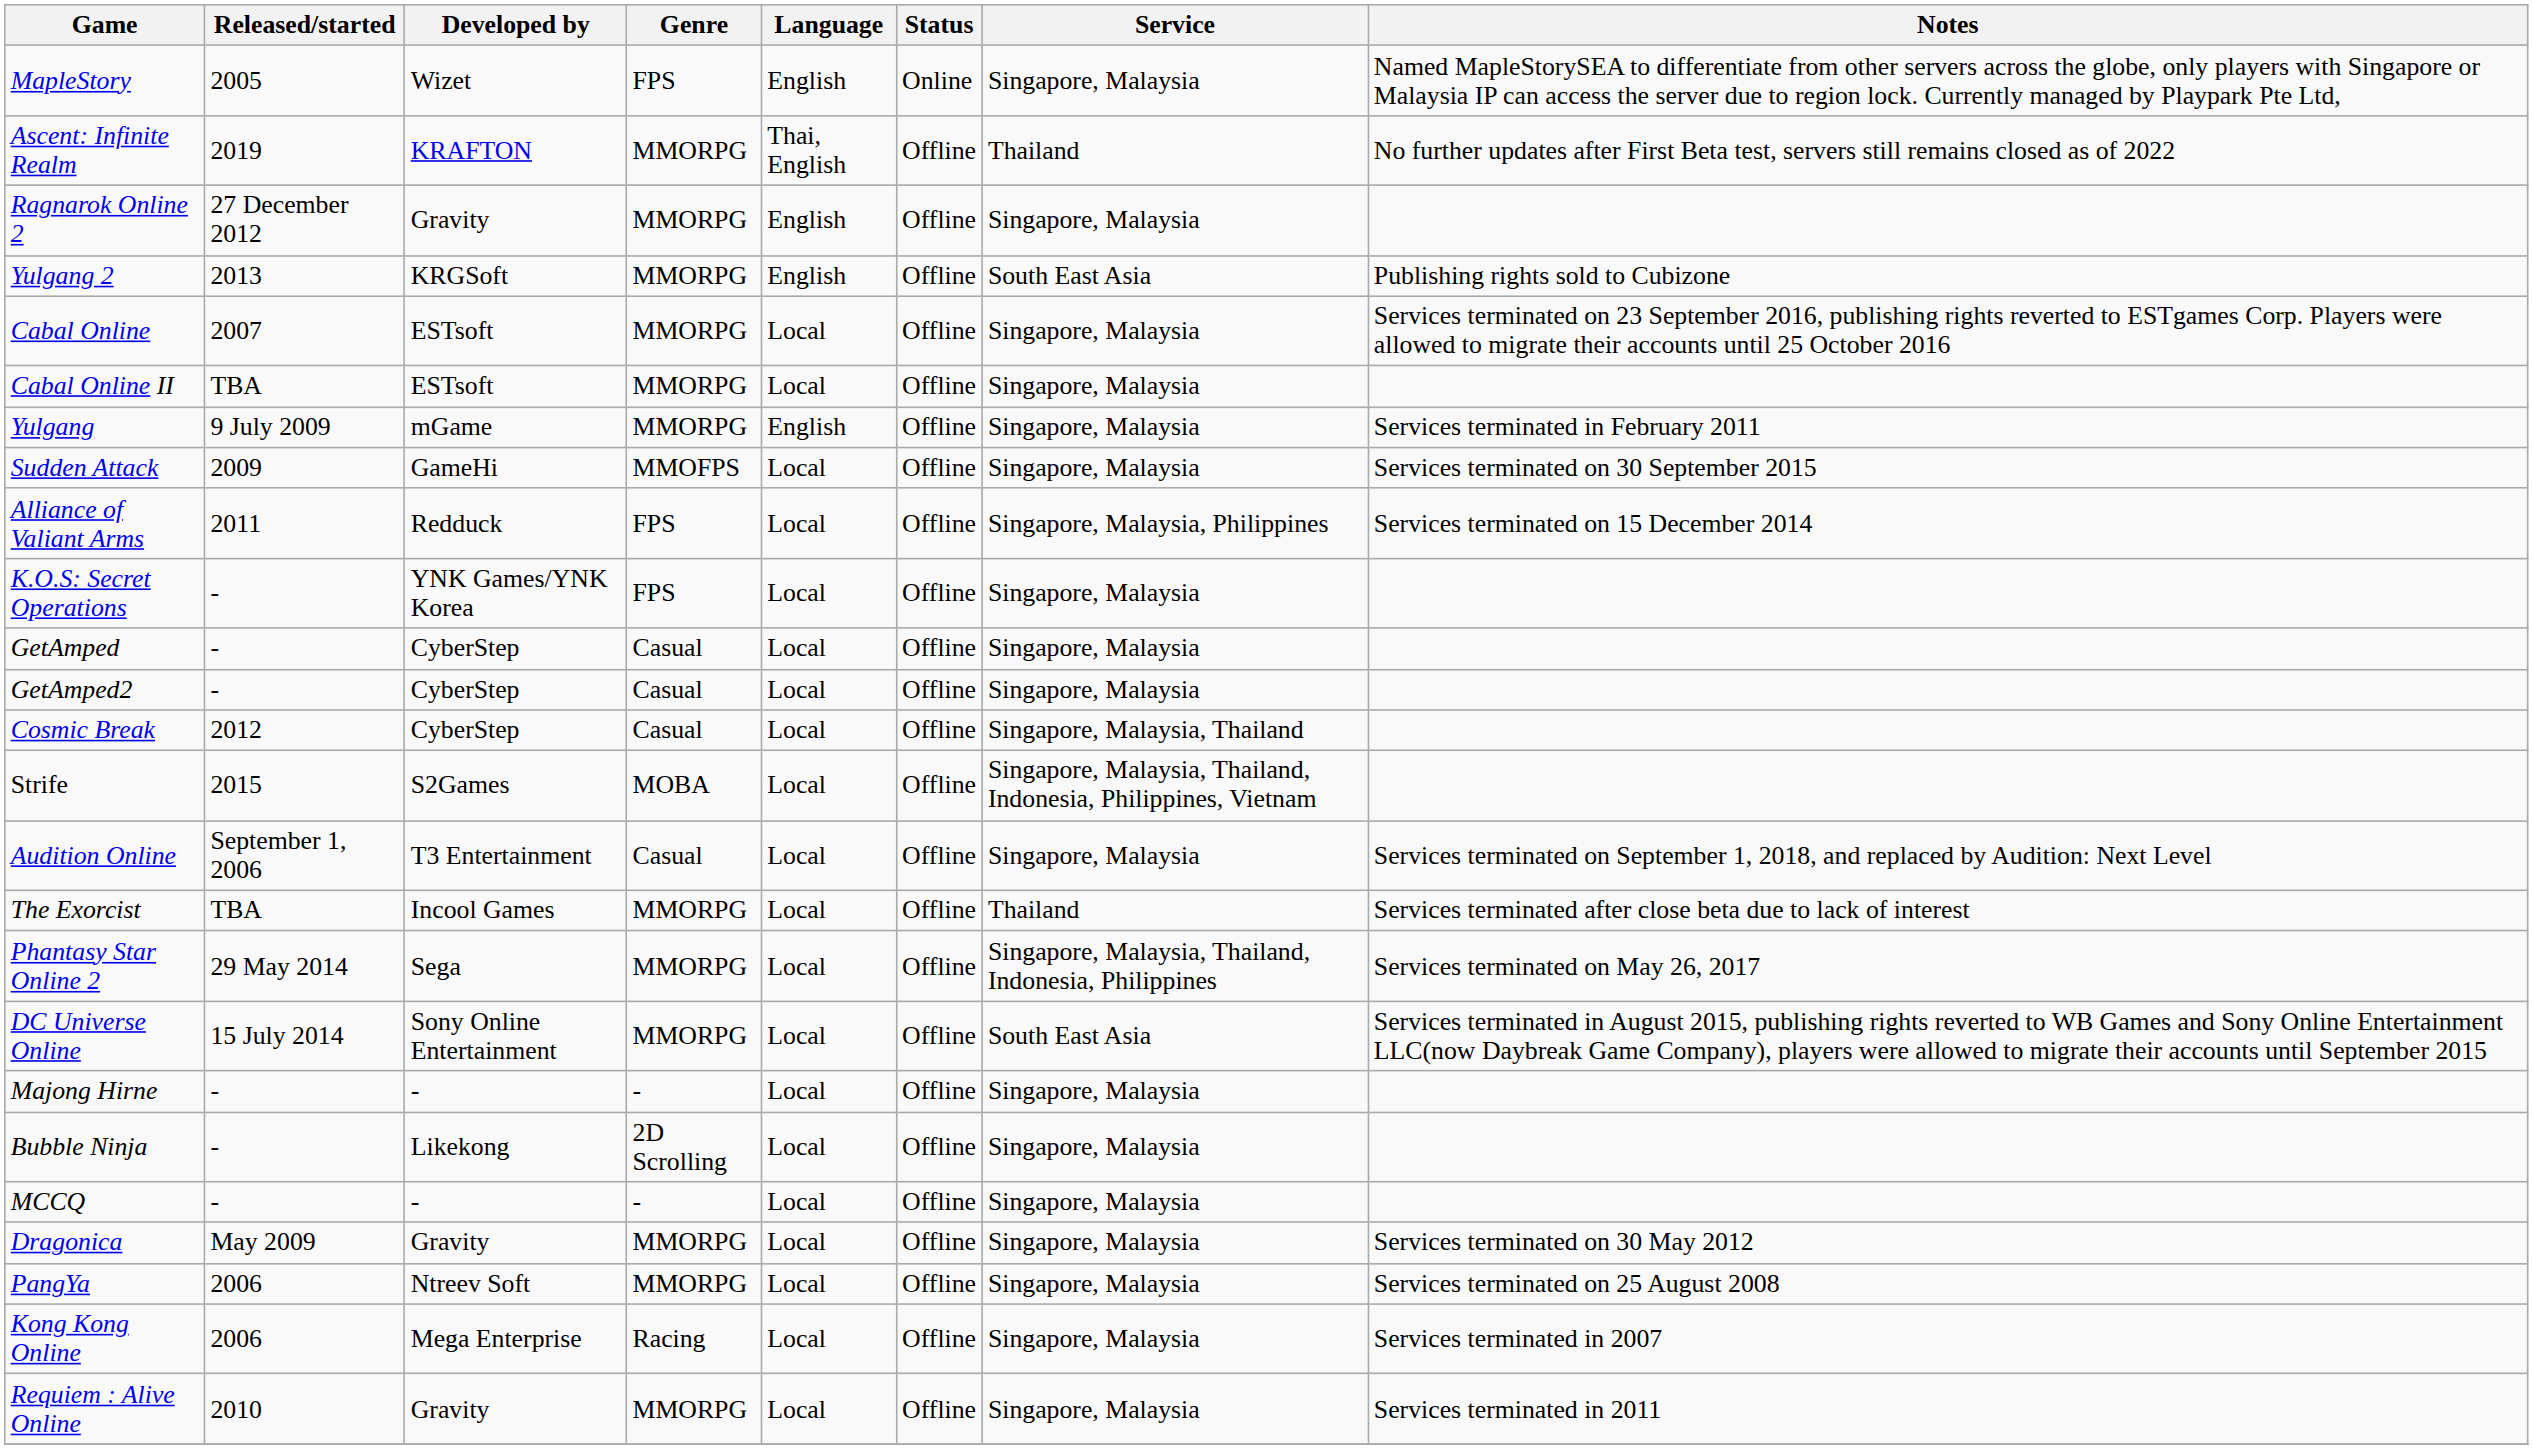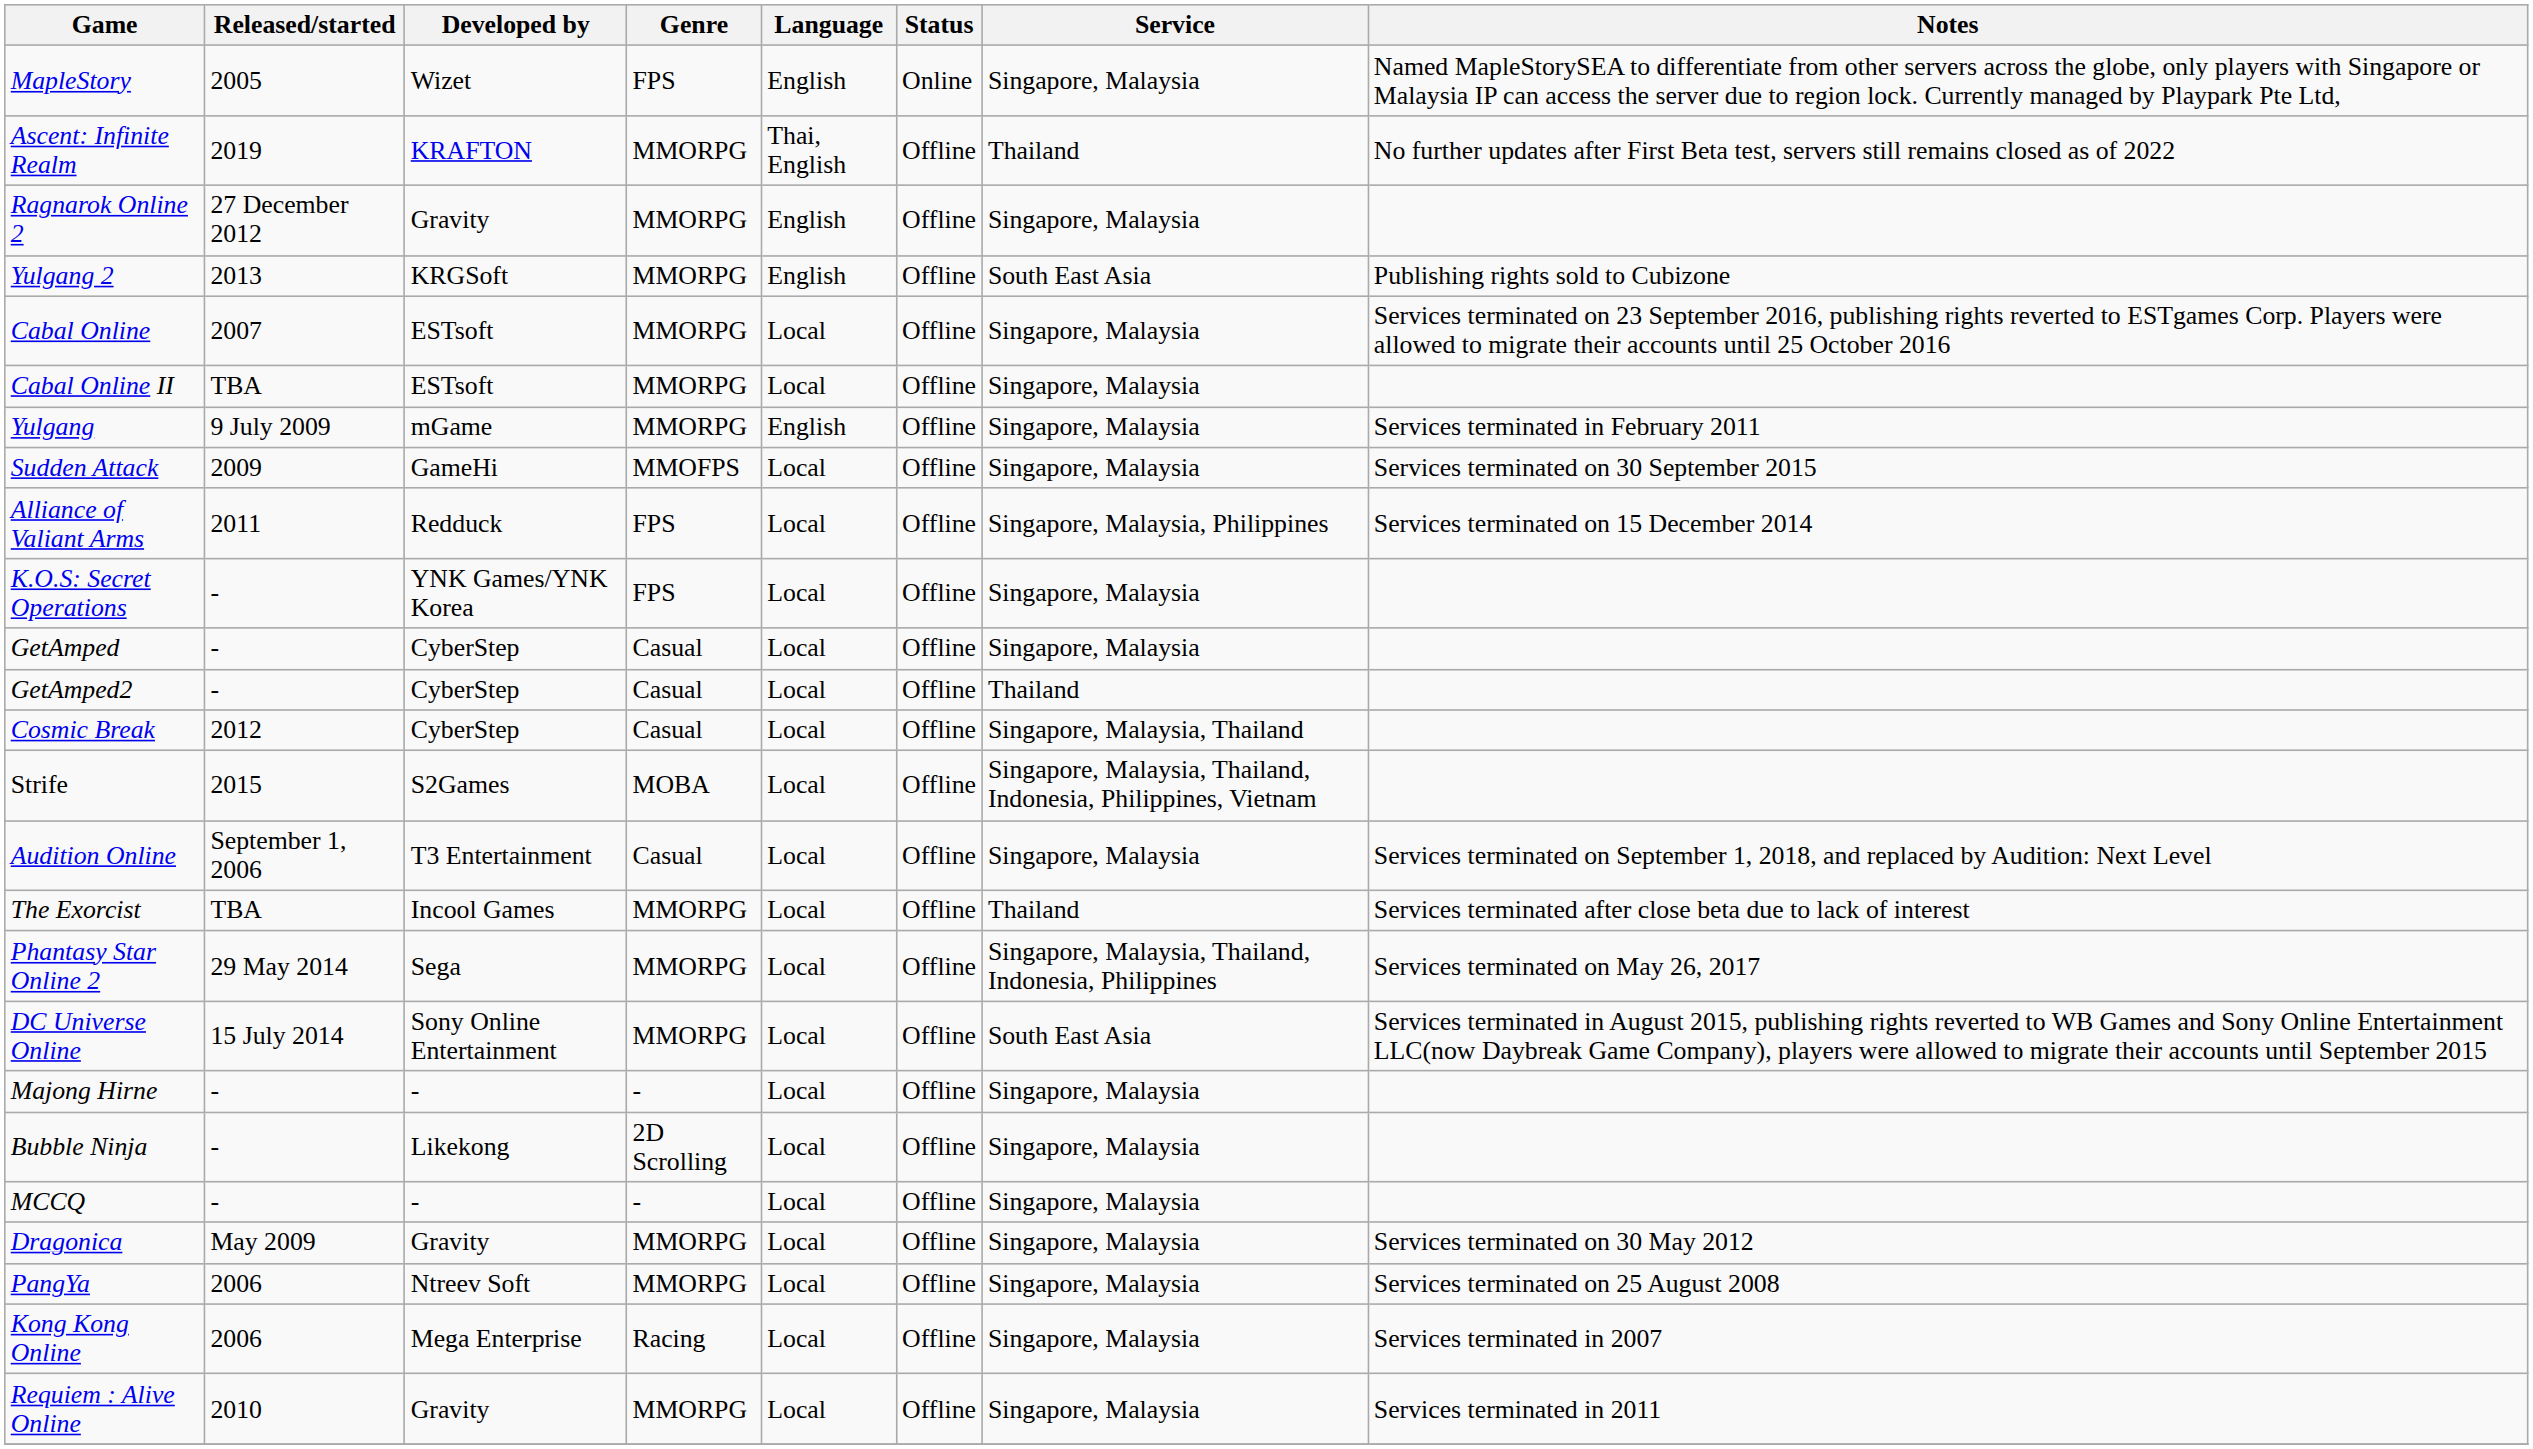GetAmped2 | Service: Singapore, Malaysia -> Thailand
